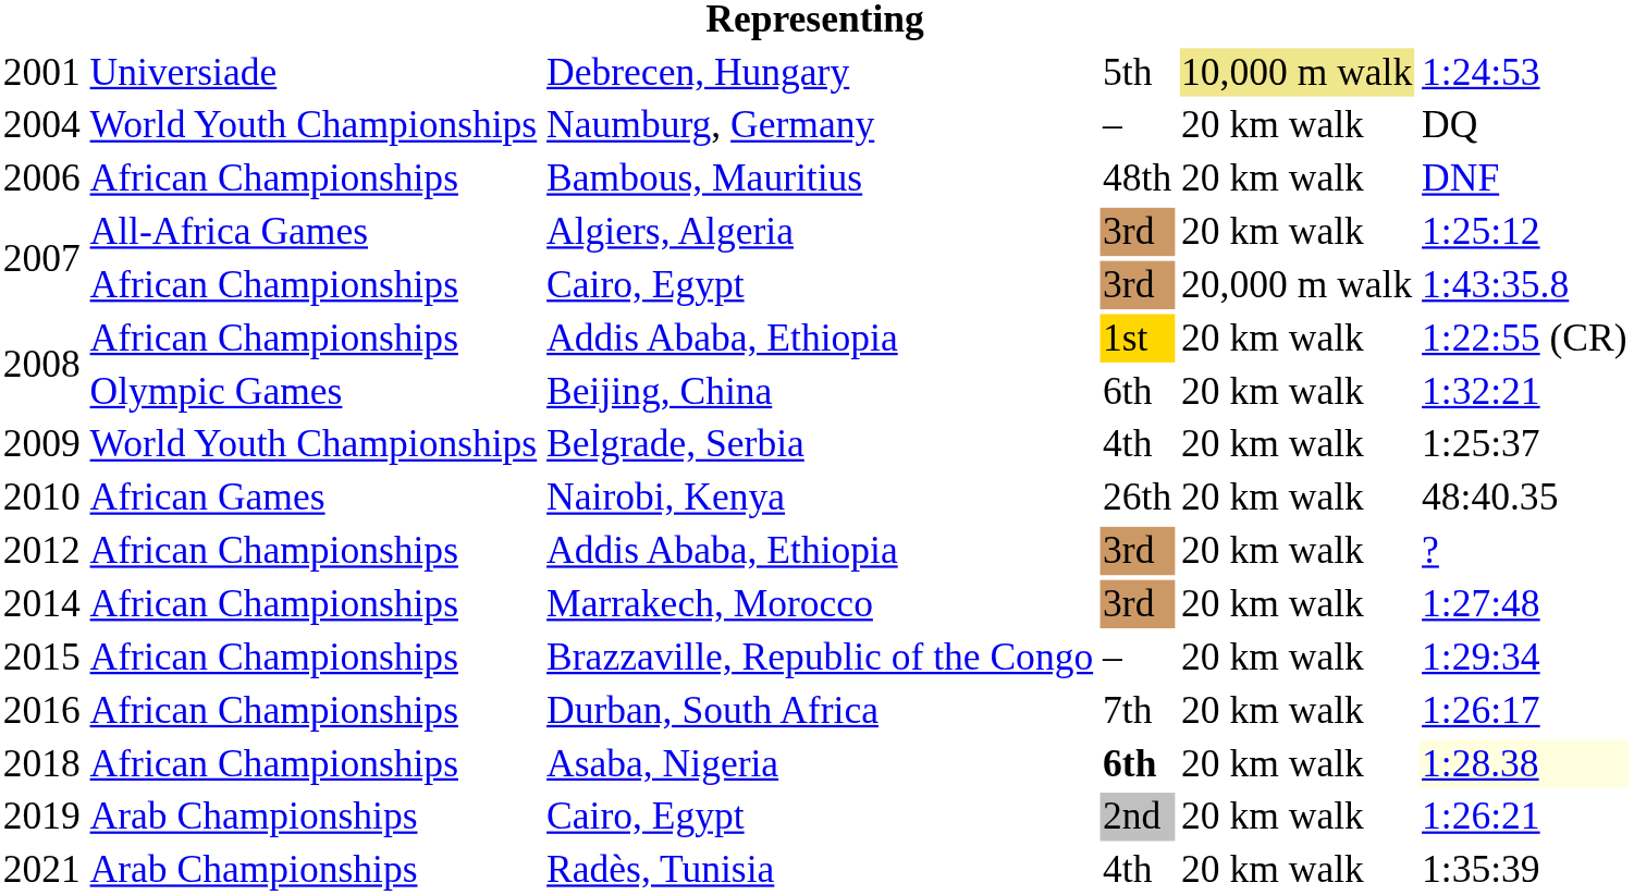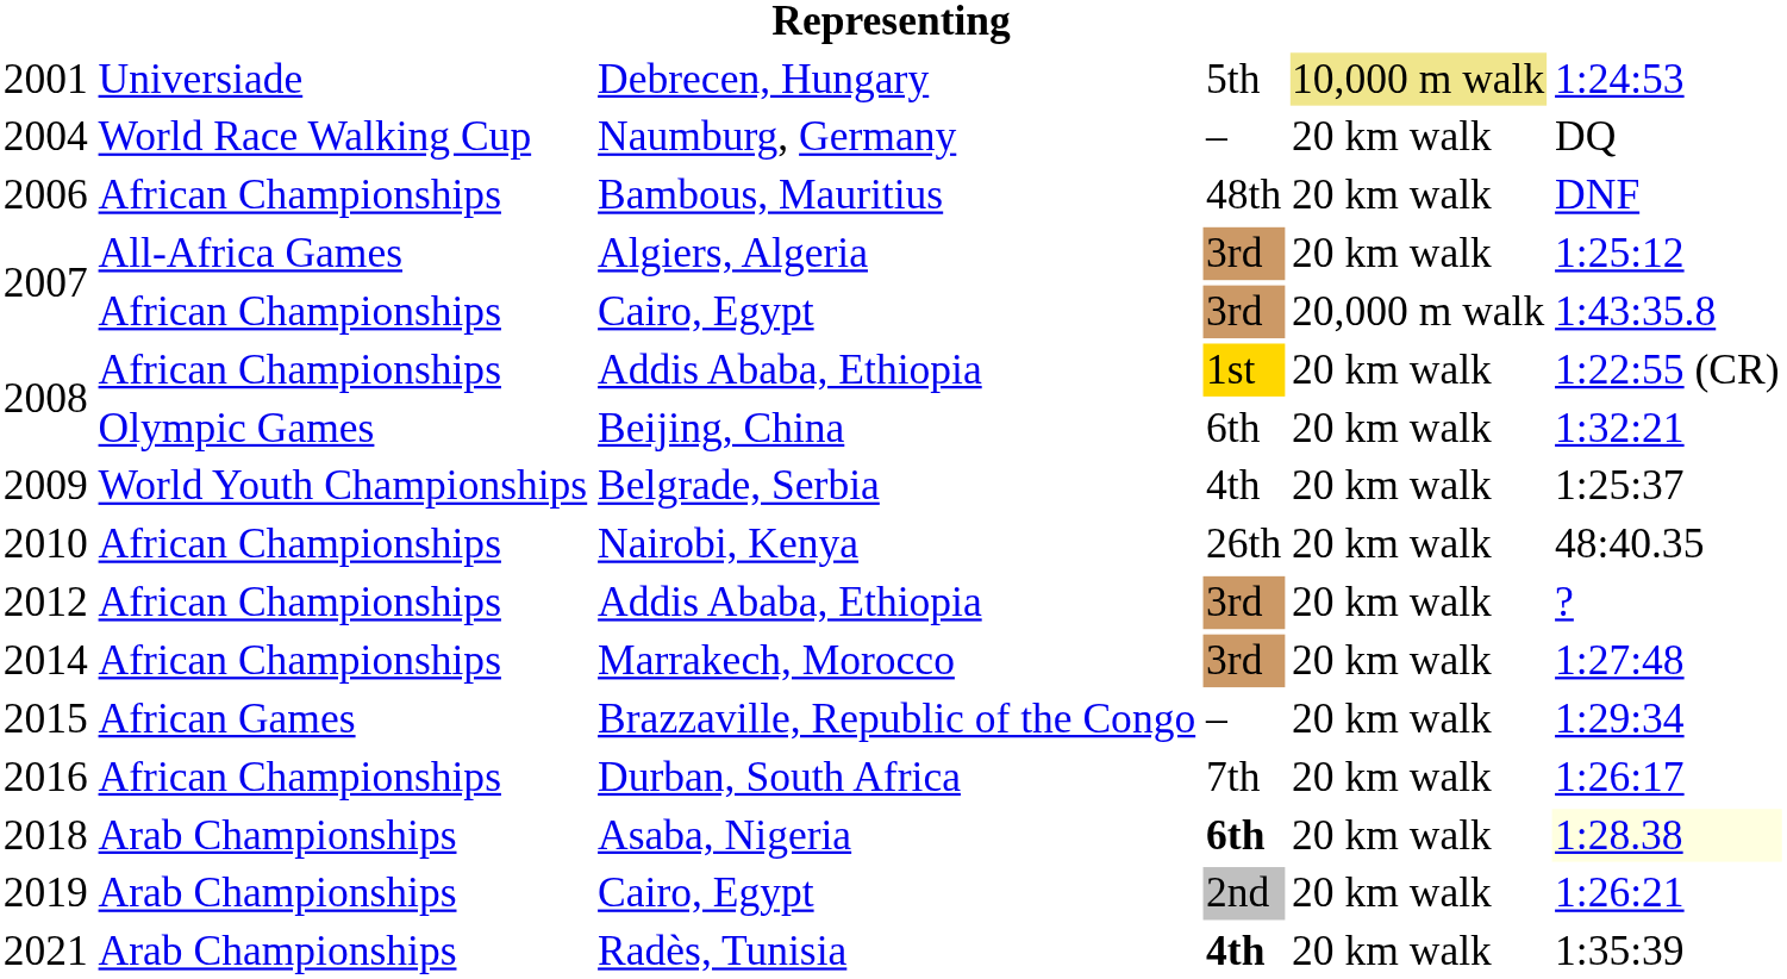2004 | column 2: World Youth Championships -> World Race Walking Cup
2010 | column 2: African Games -> African Championships
2015 | column 2: African Championships -> African Games
2018 | column 2: African Championships -> Arab Championships
2021 | column 4: normal -> bold
